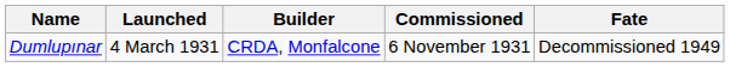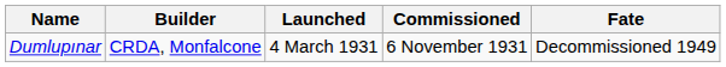columns swapped: Builder <-> Launched
